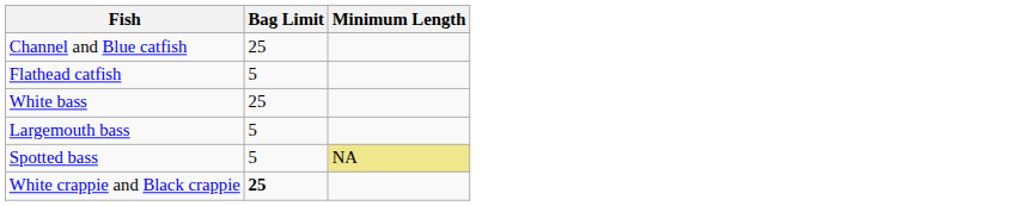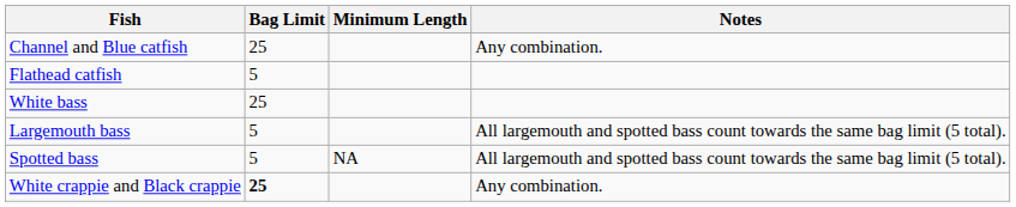+ column: Notes | Any combination. | All largemouth and spotted bass count towards the same bag limit (5 total). | All largemouth and spotted bass count towards the same bag limit (5 total). | Any combination.
Spotted bass | Minimum Length: khaki background -> no background
